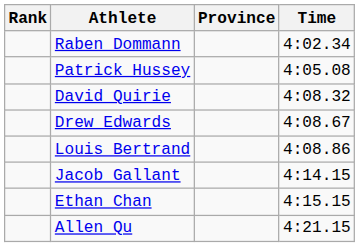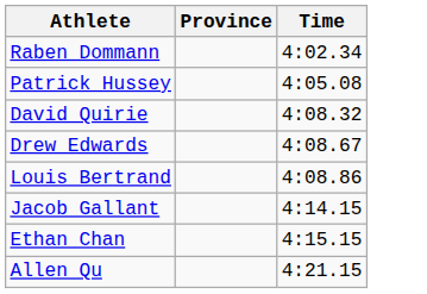- column: Rank
